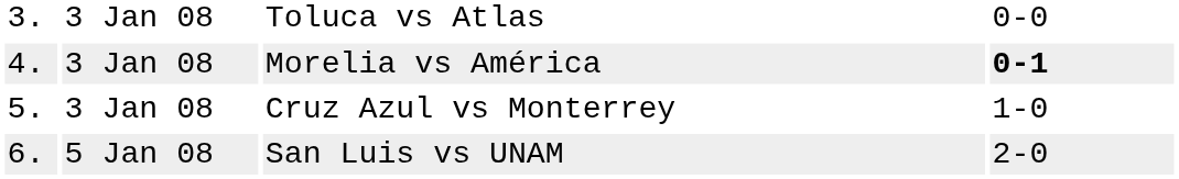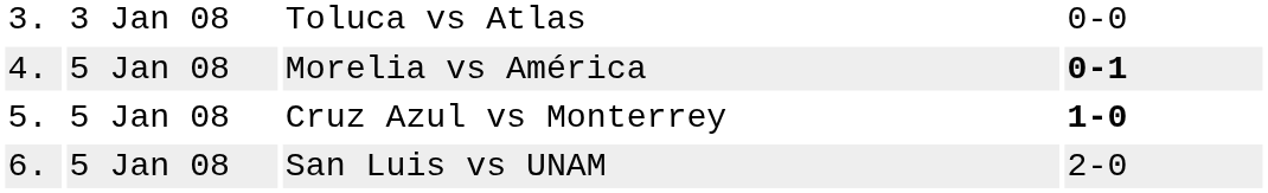Morelia vs América | column 2: 3 Jan 08 -> 5 Jan 08
Cruz Azul vs Monterrey | column 2: 3 Jan 08 -> 5 Jan 08
Cruz Azul vs Monterrey | column 4: normal -> bold
